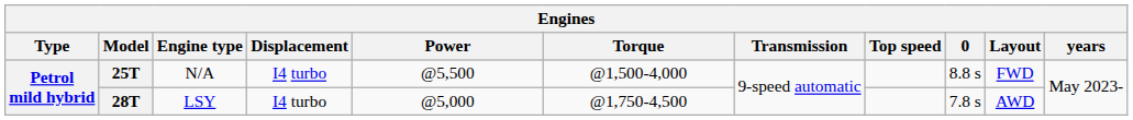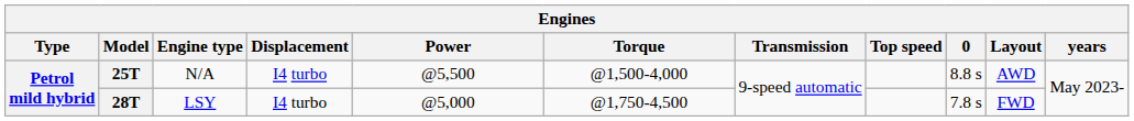25T | Layout: FWD -> AWD
28T | Layout: AWD -> FWD
